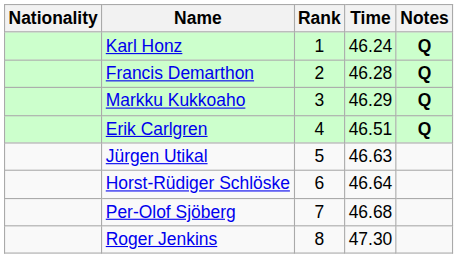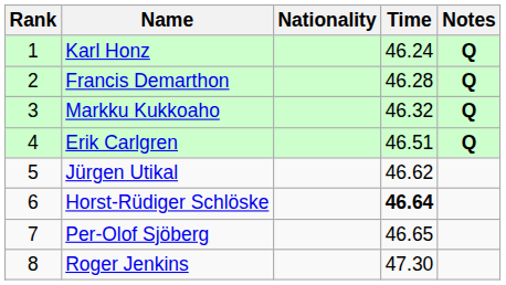columns swapped: Rank <-> Nationality
Markku Kukkoaho | Time: 46.29 -> 46.32
Jürgen Utikal | Time: 46.63 -> 46.62
Horst-Rüdiger Schlöske | Time: normal -> bold
Per-Olof Sjöberg | Time: 46.68 -> 46.65
